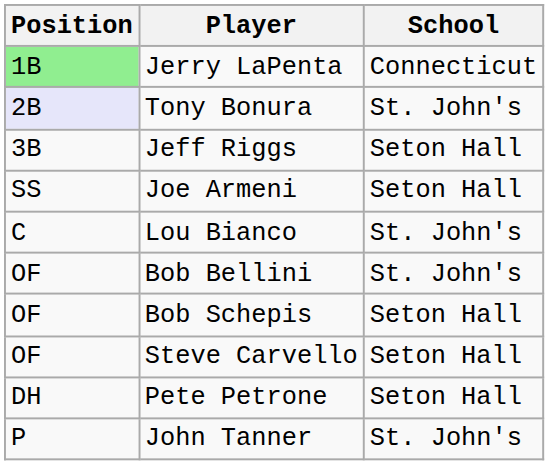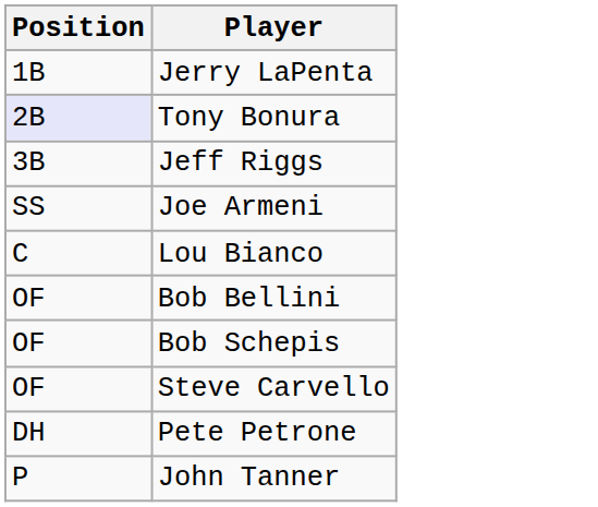- column: School | Connecticut | St. John's | Seton Hall | Seton Hall | St. John's | St. John's | Seton Hall | Seton Hall | Seton Hall | St. John's
Jerry LaPenta | Position: lightgreen background -> no background
